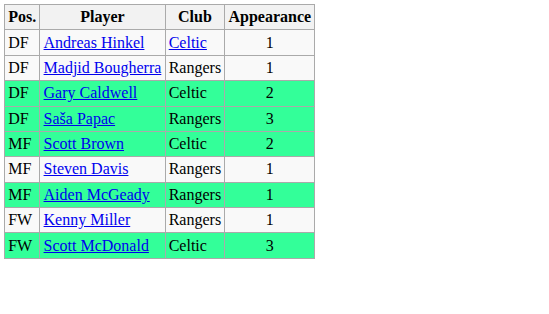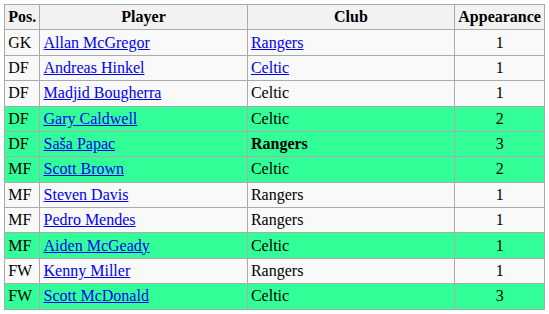+ row: GK | Allan McGregor | Rangers | 1
Madjid Bougherra | Club: Rangers -> Celtic
Saša Papac | Club: normal -> bold
+ row: MF | Pedro Mendes | Rangers | 1
Aiden McGeady | Club: Rangers -> Celtic
